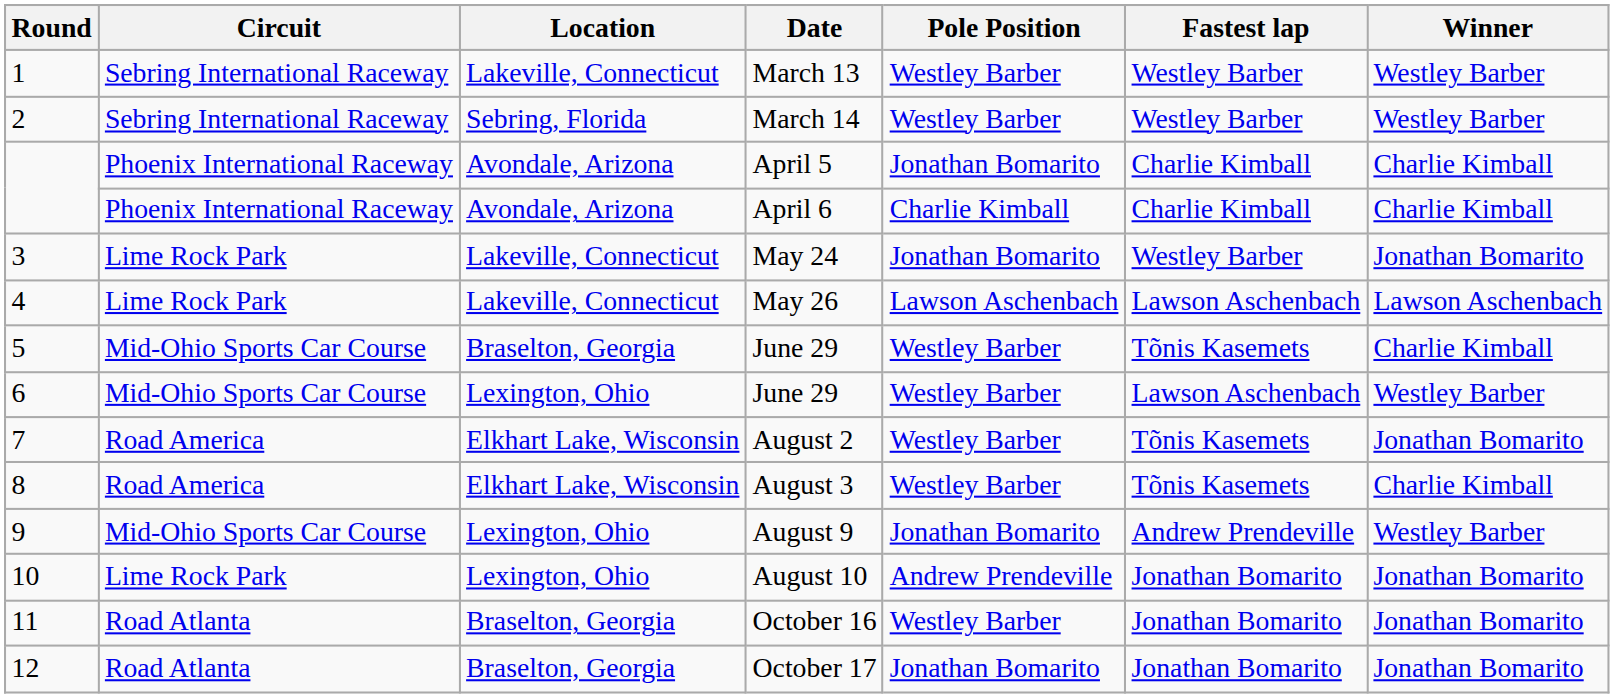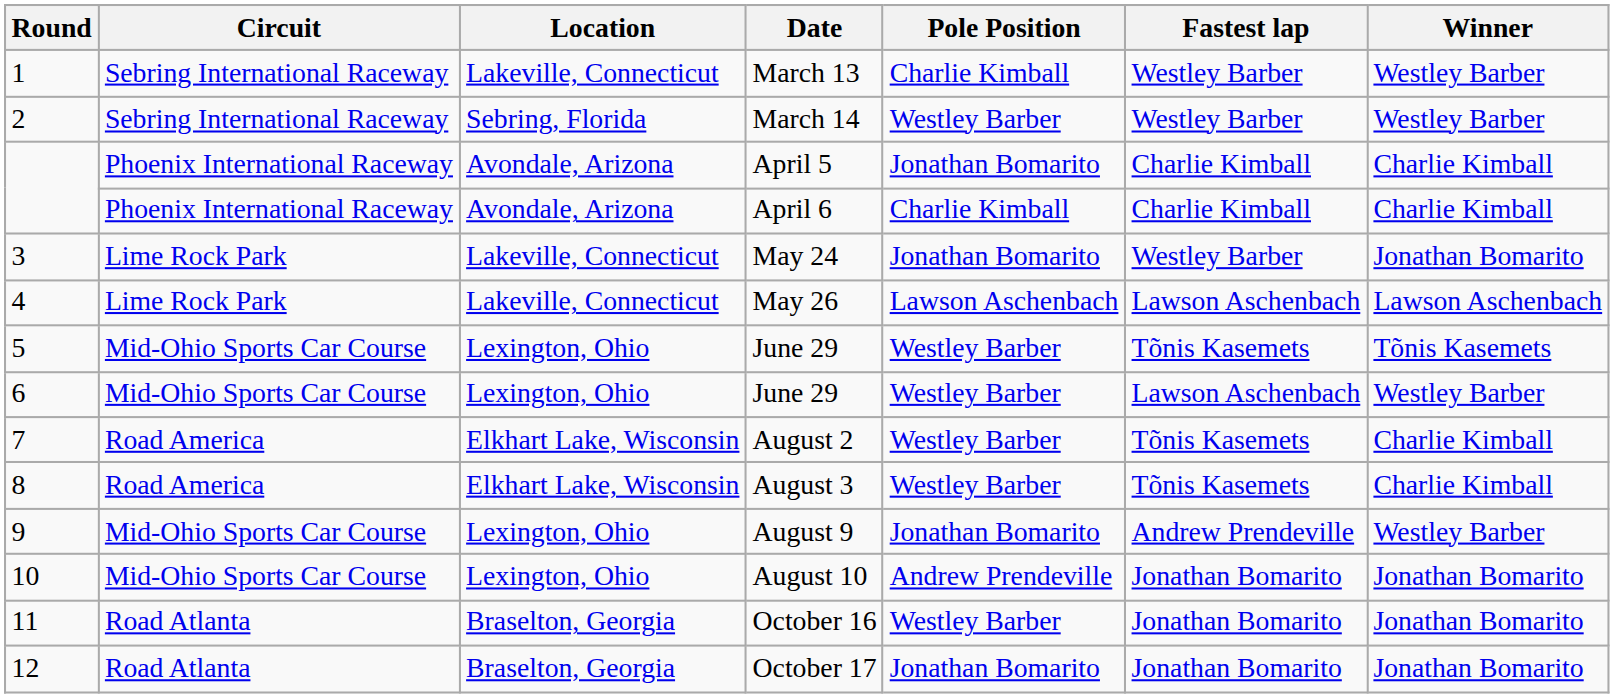March 13 | Pole Position: Westley Barber -> Charlie Kimball
5 / June 29 | Location: Braselton, Georgia -> Lexington, Ohio
5 / June 29 | Winner: Charlie Kimball -> Tõnis Kasemets
August 2 | Winner: Jonathan Bomarito -> Charlie Kimball
August 10 | Circuit: Lime Rock Park -> Mid-Ohio Sports Car Course
